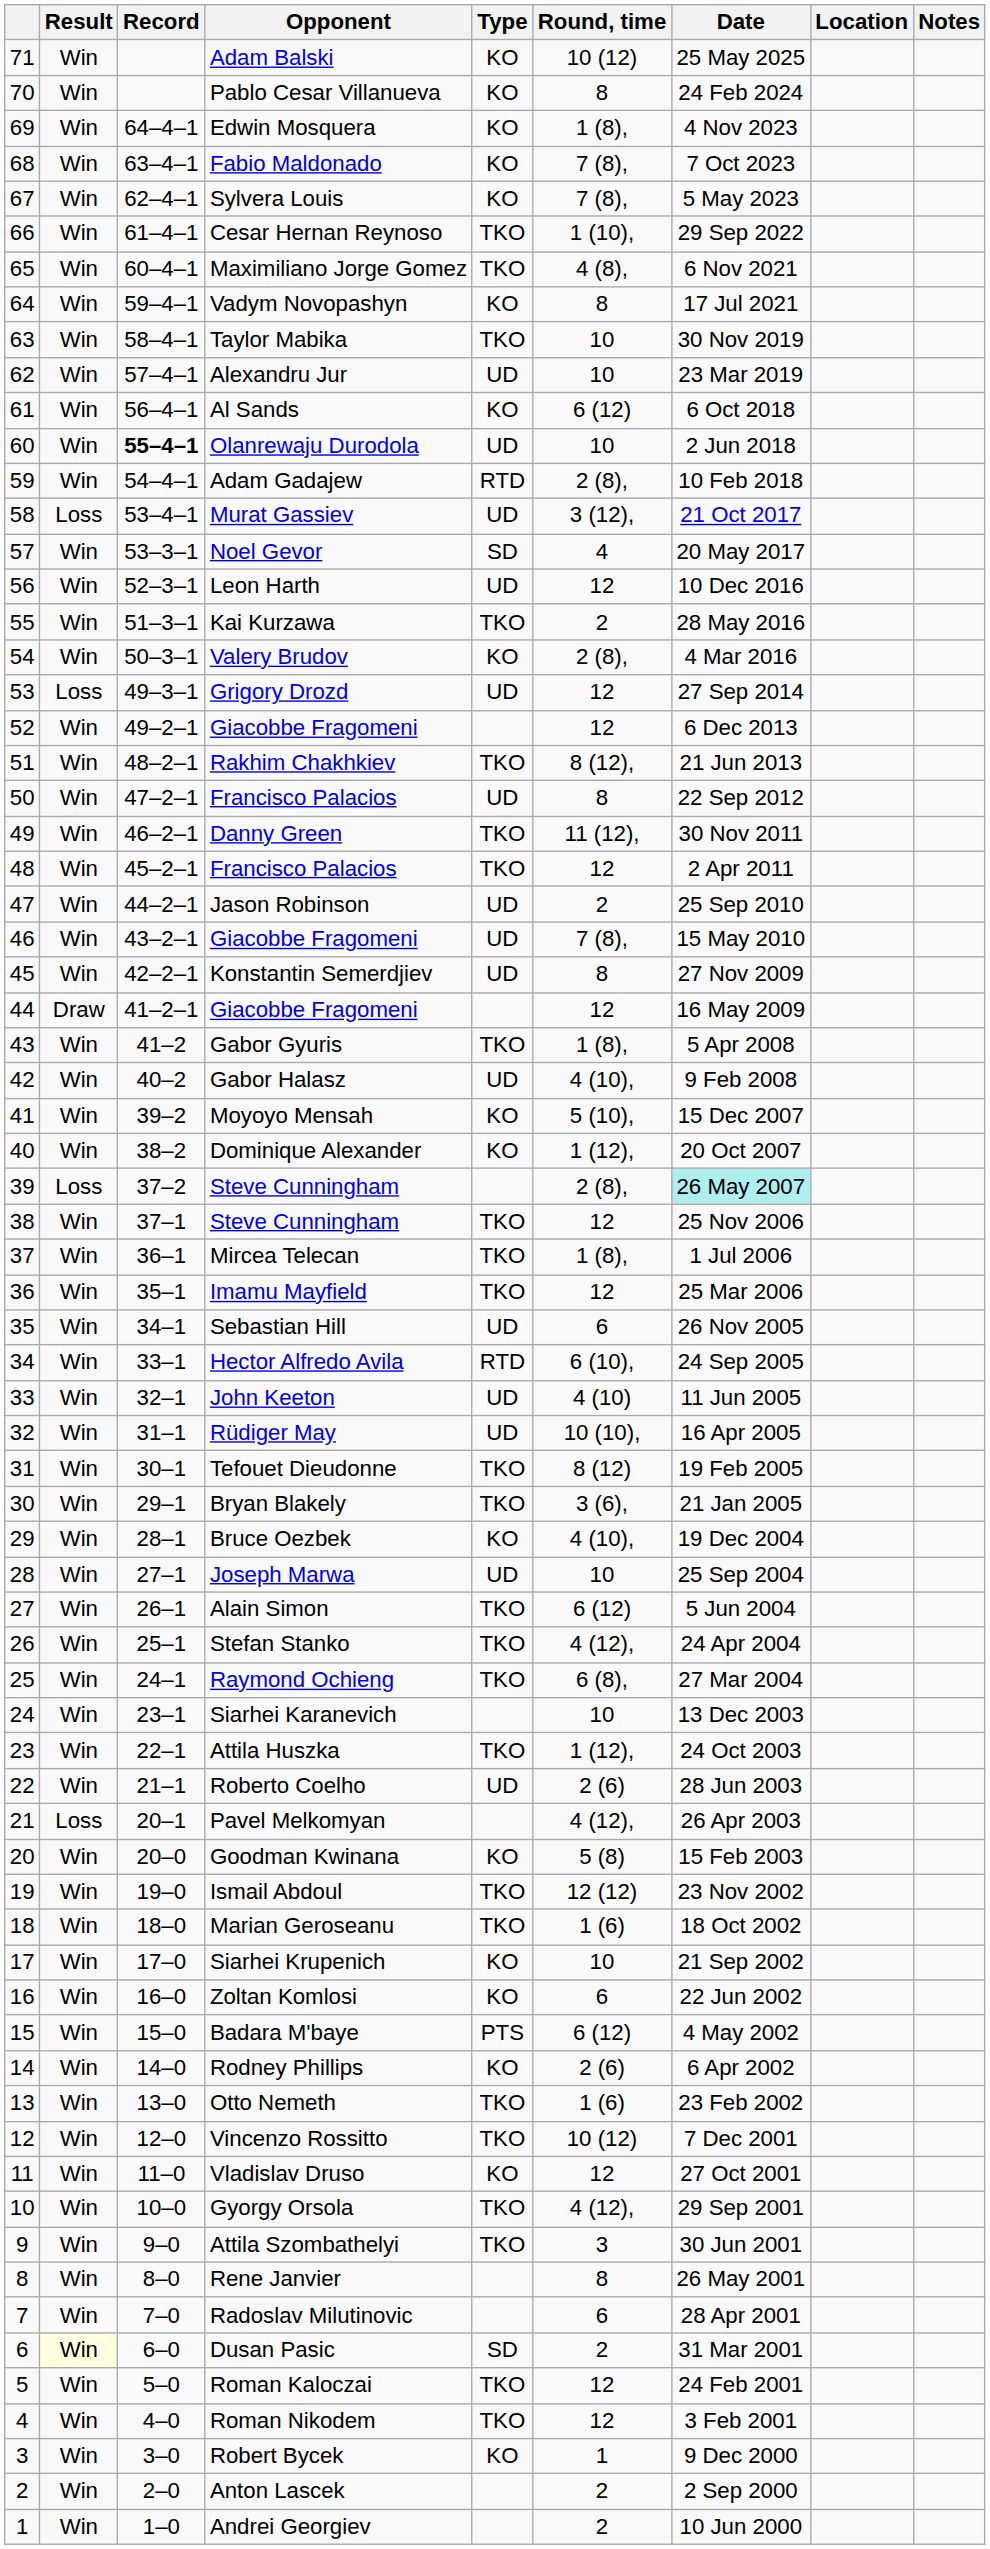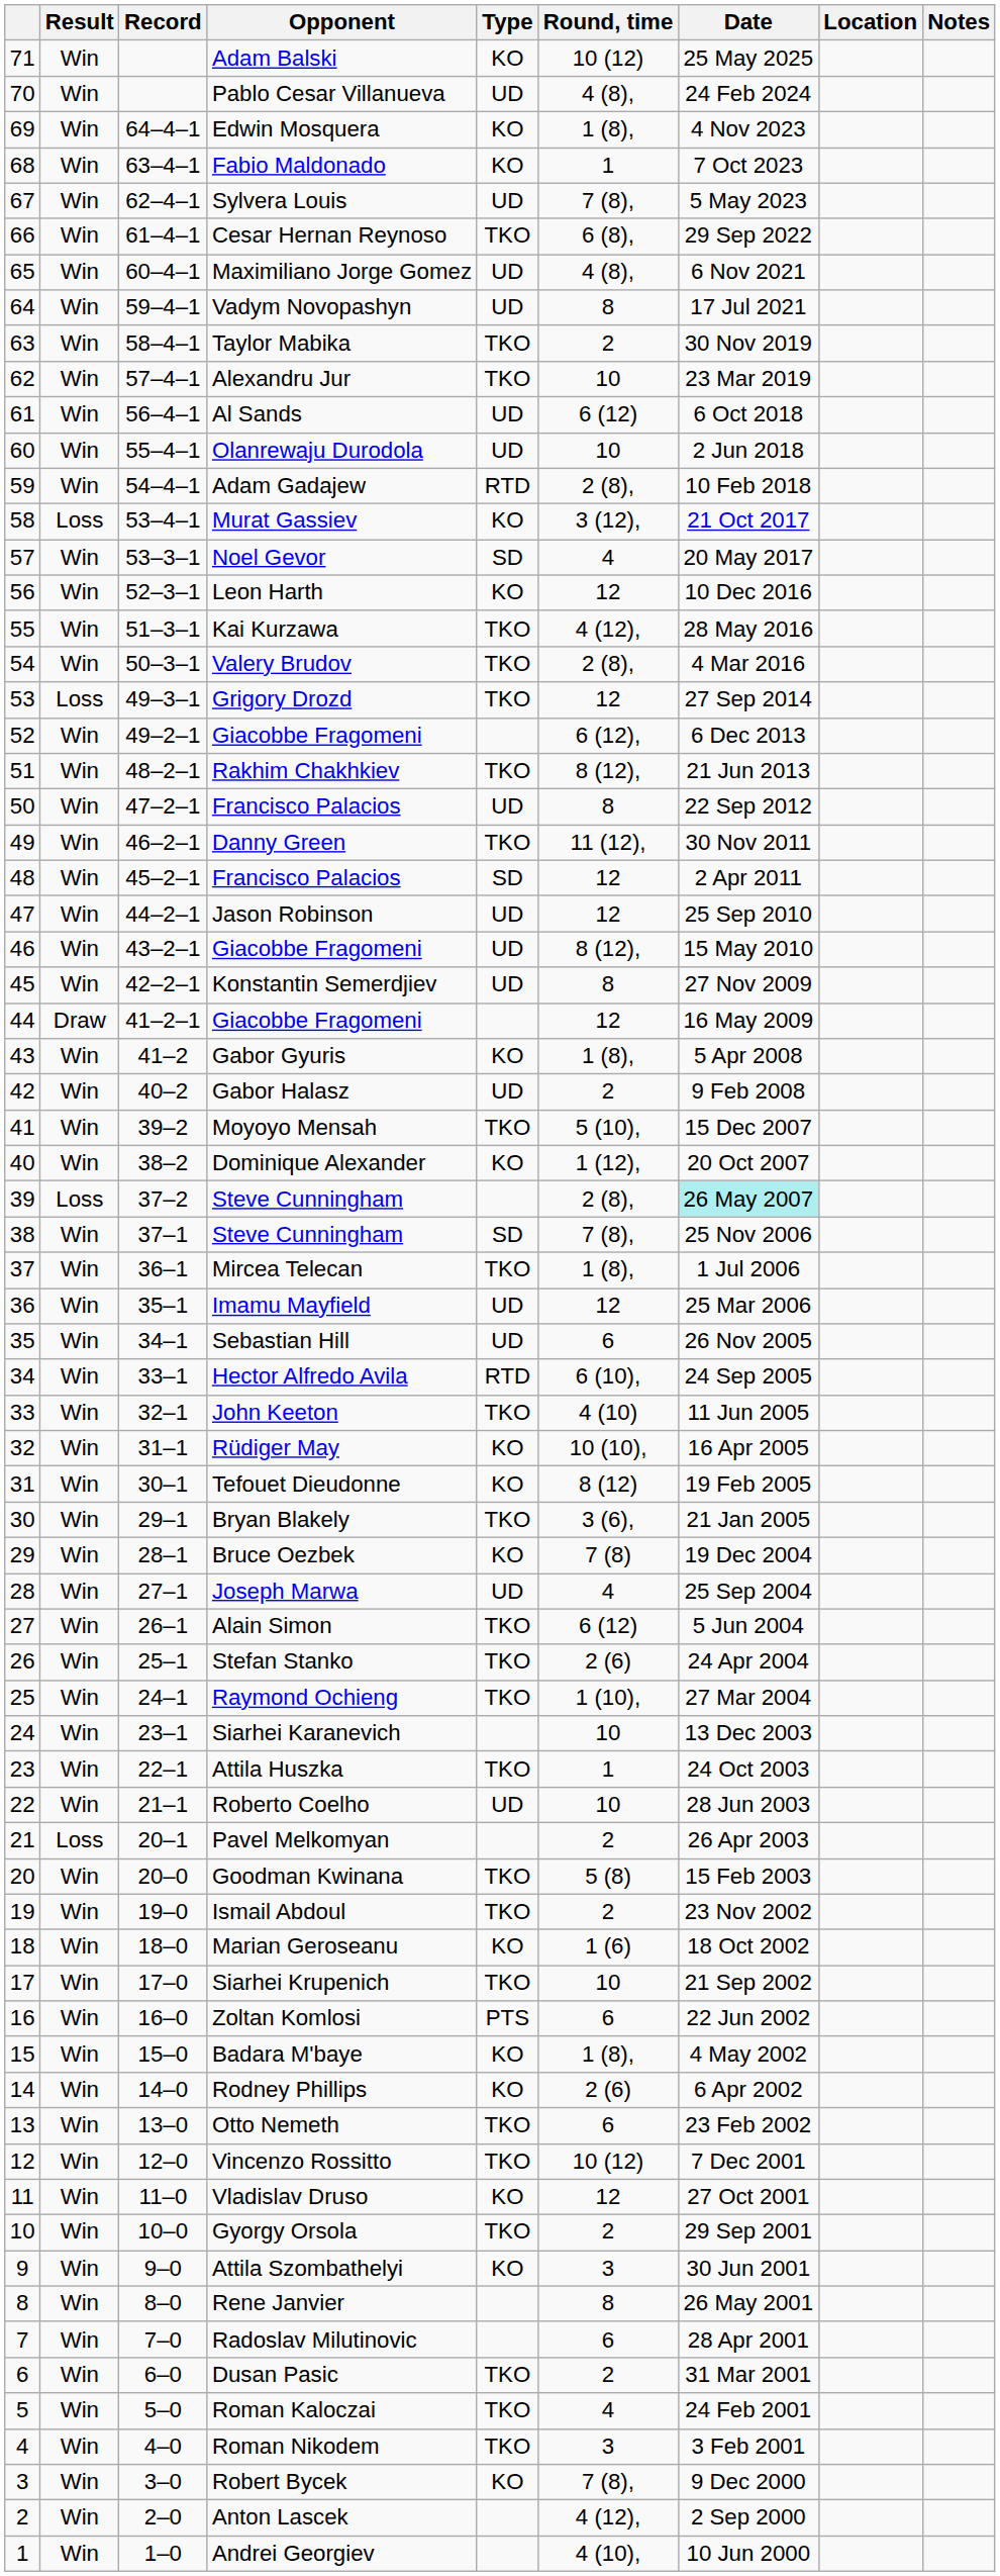Pablo Cesar Villanueva | Type: KO -> UD
Pablo Cesar Villanueva | Round, time: 8 -> 4 (8),
Fabio Maldonado | Round, time: 7 (8), -> 1
Sylvera Louis | Type: KO -> UD
Cesar Hernan Reynoso | Round, time: 1 (10), -> 6 (8),
Maximiliano Jorge Gomez | Type: TKO -> UD
Vadym Novopashyn | Type: KO -> UD
Taylor Mabika | Round, time: 10 -> 2
Alexandru Jur | Type: UD -> TKO
Al Sands | Type: KO -> UD
Olanrewaju Durodola | Record: bold -> normal
Murat Gassiev | Type: UD -> KO
Leon Harth | Type: UD -> KO
Kai Kurzawa | Round, time: 2 -> 4 (12),
Valery Brudov | Type: KO -> TKO
Grigory Drozd | Type: UD -> TKO
52 / Giacobbe Fragomeni | Round, time: 12 -> 6 (12),
48 / Francisco Palacios | Type: TKO -> SD
Jason Robinson | Round, time: 2 -> 12
46 / Giacobbe Fragomeni | Round, time: 7 (8), -> 8 (12),
Gabor Gyuris | Type: TKO -> KO
Gabor Halasz | Round, time: 4 (10), -> 2
Moyoyo Mensah | Type: KO -> TKO
38 / Steve Cunningham | Type: TKO -> SD
38 / Steve Cunningham | Round, time: 12 -> 7 (8),
Imamu Mayfield | Type: TKO -> UD
John Keeton | Type: UD -> TKO
Rüdiger May | Type: UD -> KO
Tefouet Dieudonne | Type: TKO -> KO
Bruce Oezbek | Round, time: 4 (10), -> 7 (8)
Joseph Marwa | Round, time: 10 -> 4
Stefan Stanko | Round, time: 4 (12), -> 2 (6)
Raymond Ochieng | Round, time: 6 (8), -> 1 (10),
Attila Huszka | Round, time: 1 (12), -> 1
Roberto Coelho | Round, time: 2 (6) -> 10
Pavel Melkomyan | Round, time: 4 (12), -> 2
Goodman Kwinana | Type: KO -> TKO
Ismail Abdoul | Round, time: 12 (12) -> 2
Marian Geroseanu | Type: TKO -> KO
Siarhei Krupenich | Type: KO -> TKO
Zoltan Komlosi | Type: KO -> PTS
Badara M'baye | Type: PTS -> KO
Badara M'baye | Round, time: 6 (12) -> 1 (8),
Otto Nemeth | Round, time: 1 (6) -> 6
Gyorgy Orsola | Round, time: 4 (12), -> 2
Attila Szombathelyi | Type: TKO -> KO
Dusan Pasic | Result: lightyellow background -> no background
Dusan Pasic | Type: SD -> TKO
Roman Kaloczai | Round, time: 12 -> 4
Roman Nikodem | Round, time: 12 -> 3
Robert Bycek | Round, time: 1 -> 7 (8),
Anton Lascek | Round, time: 2 -> 4 (12),
Andrei Georgiev | Round, time: 2 -> 4 (10),
